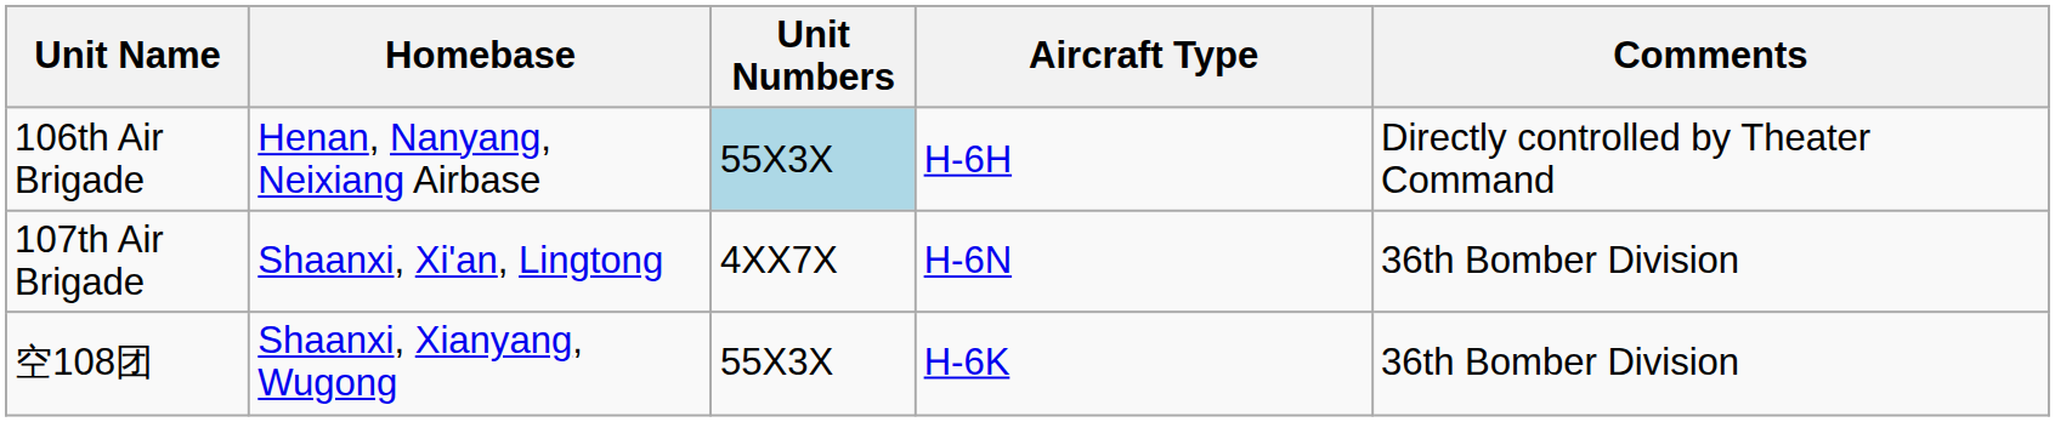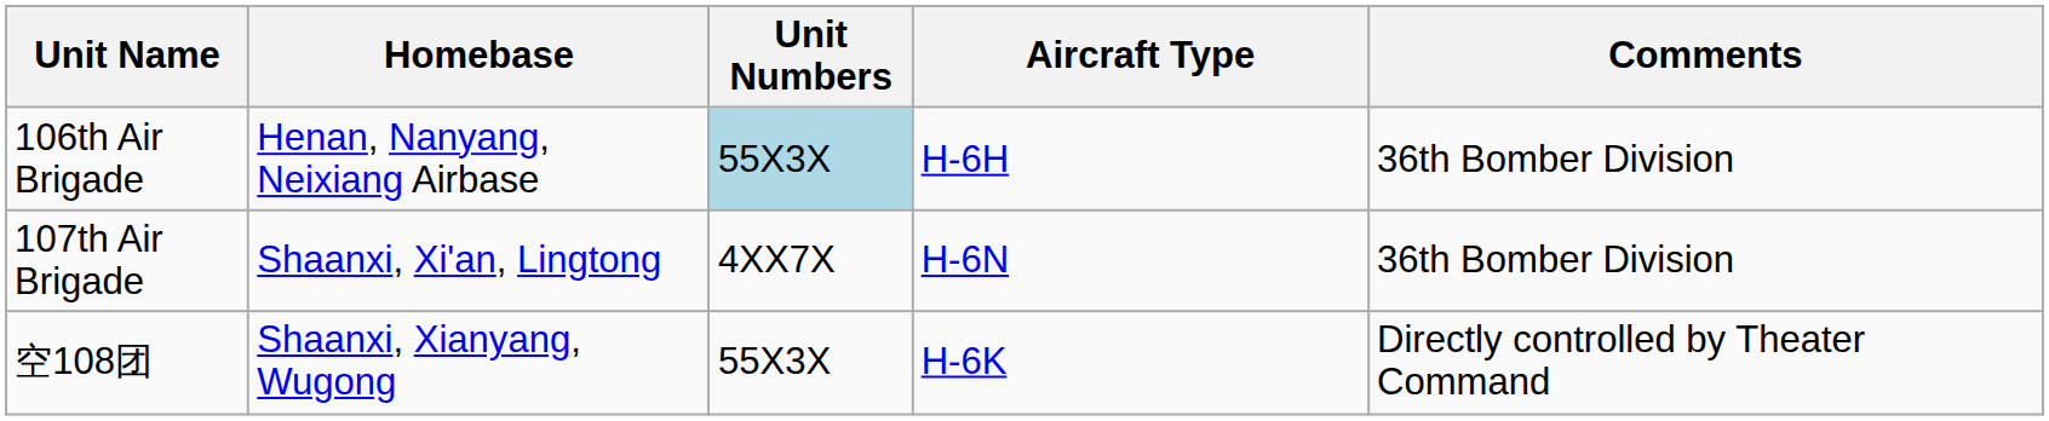106th Air Brigade | Comments: Directly controlled by Theater Command -> 36th Bomber Division
空108团 | Comments: 36th Bomber Division -> Directly controlled by Theater Command
